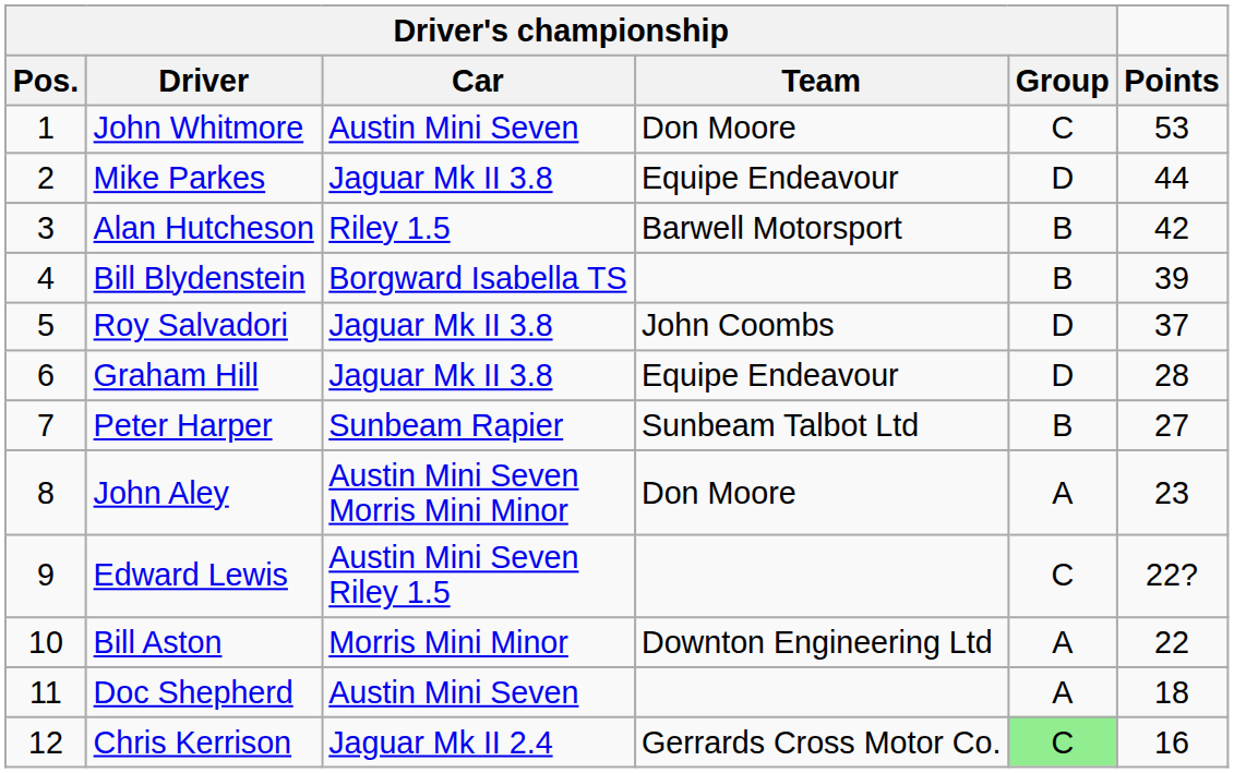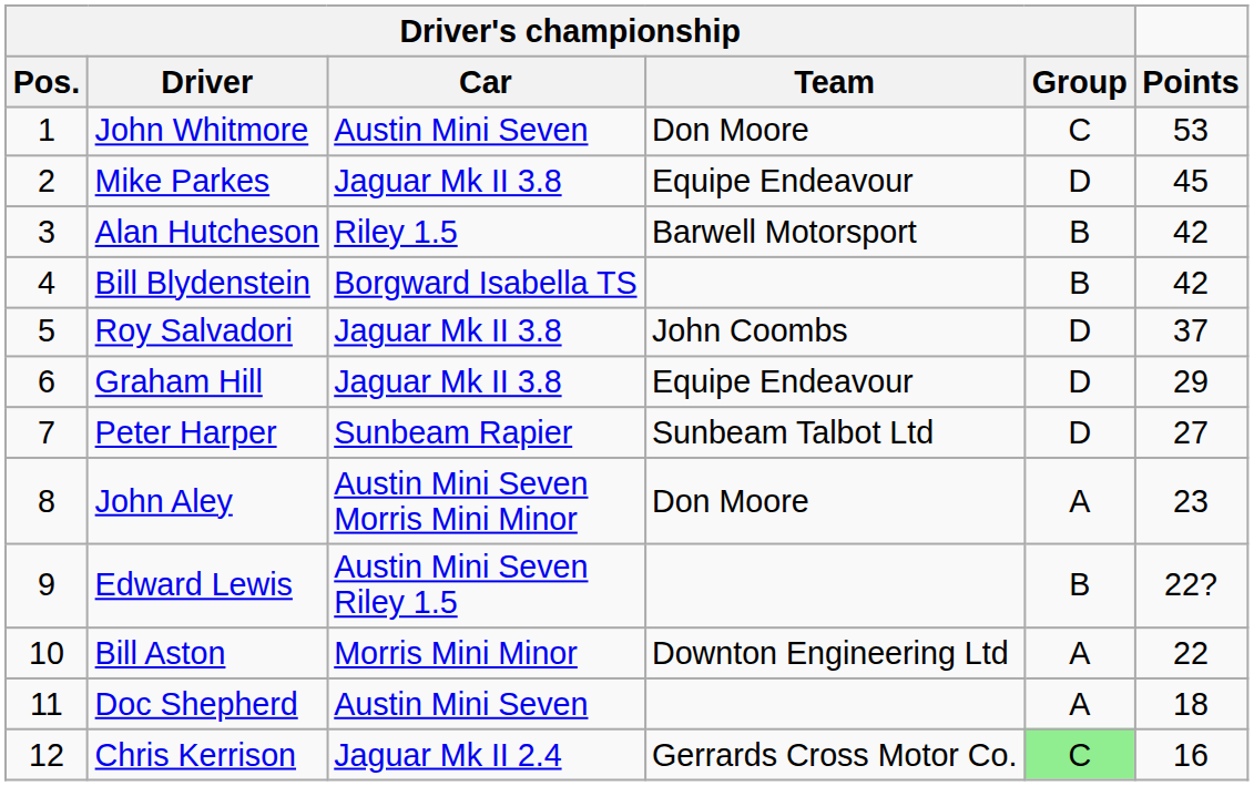Mike Parkes | Points: 44 -> 45
Bill Blydenstein | Points: 39 -> 42
Graham Hill | Points: 28 -> 29
Peter Harper | Driver's championship / Group: B -> D
Edward Lewis | Driver's championship / Group: C -> B
